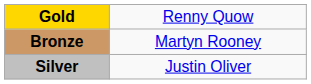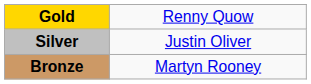rows swapped: Silver <-> Bronze
